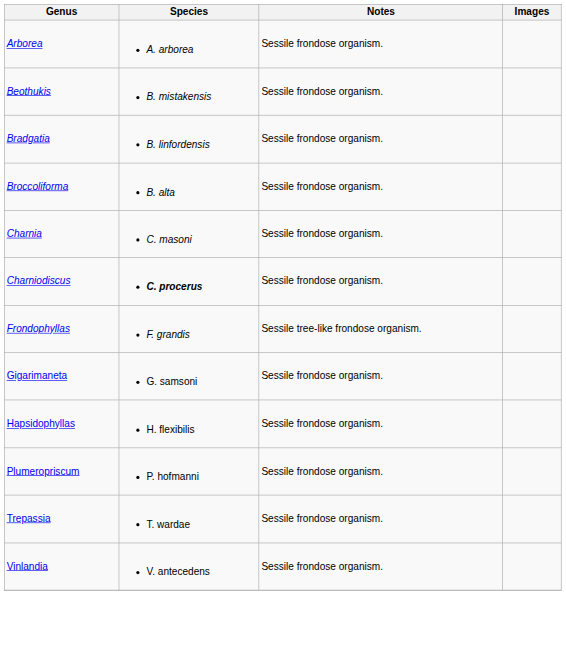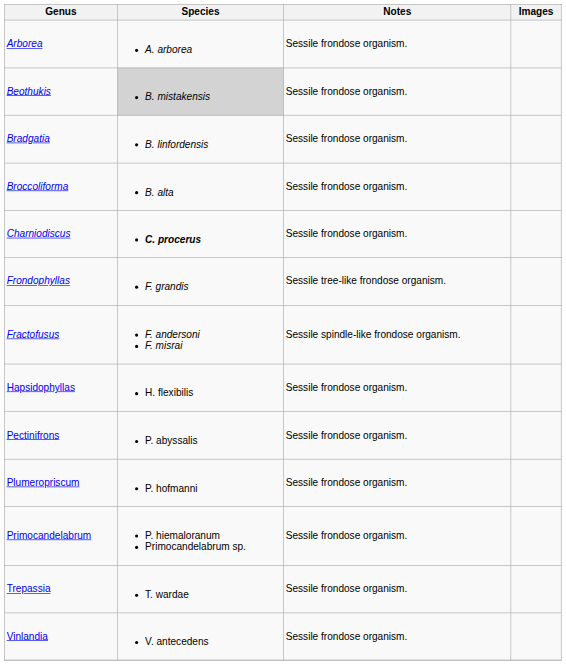Beothukis | Species: no background -> lightgrey background
- row: Charnia | C. masoni | Sessile frondose organism.
+ row: Fractofusus | F. andersoni F. misrai | Sessile spindle-like frondose organism.
- row: Gigarimaneta | G. samsoni | Sessile frondose organism.
+ row: Pectinifrons | P. abyssalis | Sessile frondose organism.
+ row: Primocandelabrum | P. hiemaloranum Primocandelabrum sp. | Sessile frondose organism.
